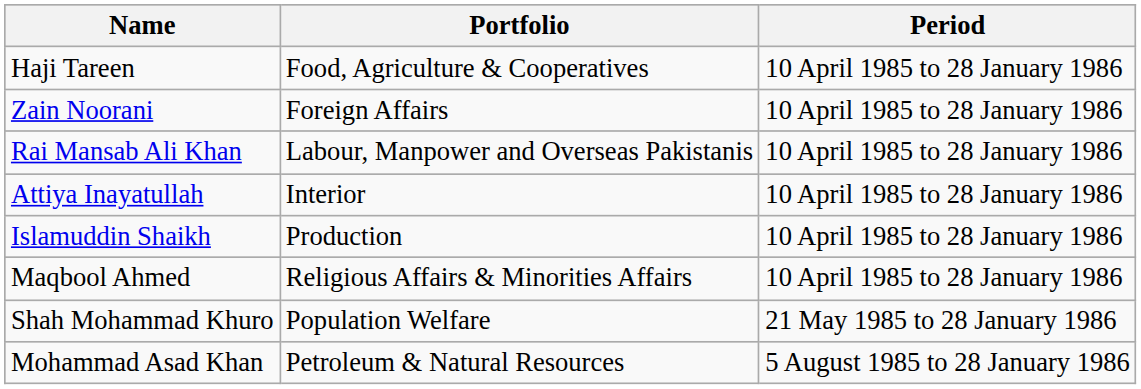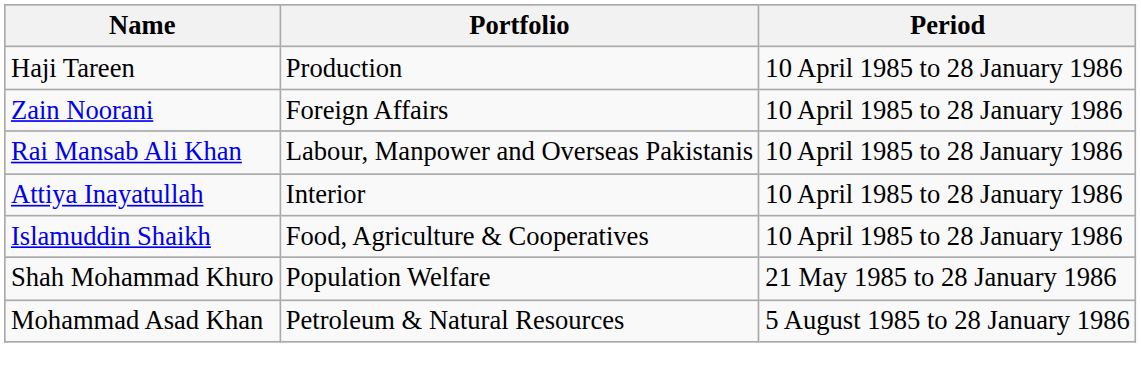Haji Tareen | Portfolio: Food, Agriculture & Cooperatives -> Production
Islamuddin Shaikh | Portfolio: Production -> Food, Agriculture & Cooperatives
- row: Maqbool Ahmed | Religious Affairs & Minorities Affairs | 10 April 1985 to 28 January 1986
